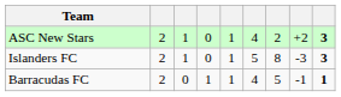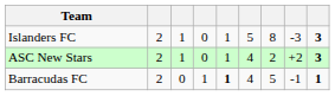rows swapped: ASC New Stars <-> Islanders FC
Barracudas FC | column 5: normal -> bold
